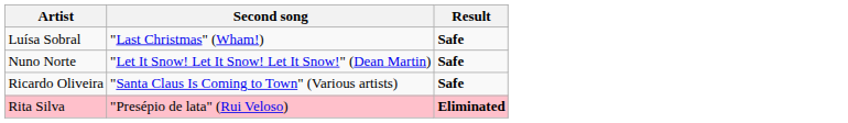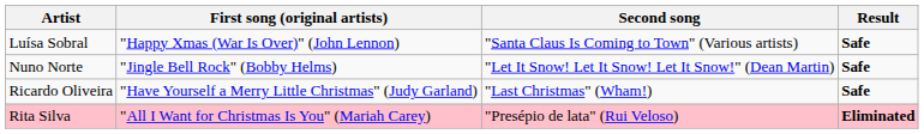+ column: First song (original artists) | "Happy Xmas (War Is Over)" (John Lennon) | "Jingle Bell Rock" (Bobby Helms) | "Have Yourself a Merry Little Christmas" (Judy Garland) | "All I Want for Christmas Is You" (Mariah Carey)
Luísa Sobral | Second song: "Last Christmas" (Wham!) -> "Santa Claus Is Coming to Town" (Various artists)
Ricardo Oliveira | Second song: "Santa Claus Is Coming to Town" (Various artists) -> "Last Christmas" (Wham!)
